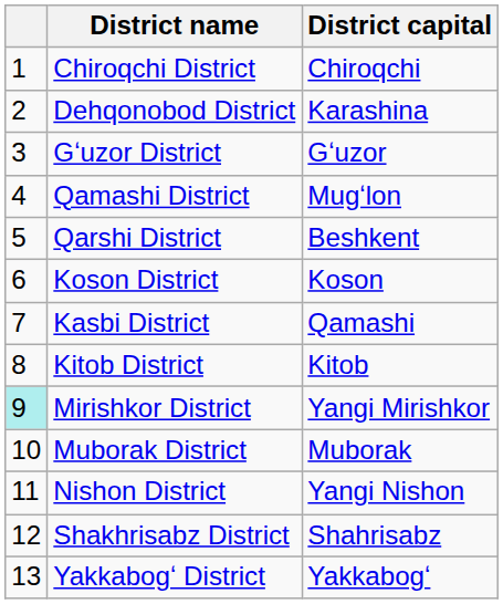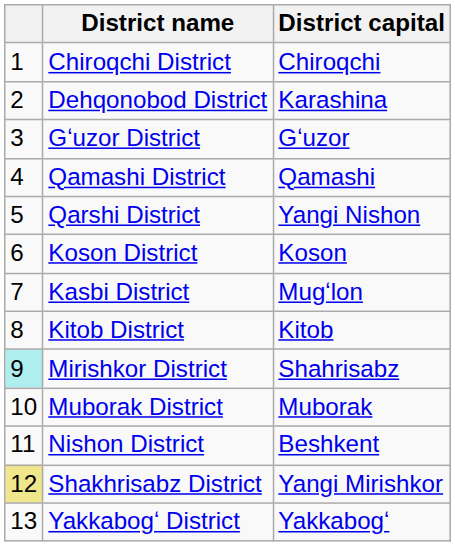Qamashi District | District capital: Mugʻlon -> Qamashi
Qarshi District | District capital: Beshkent -> Yangi Nishon
Kasbi District | District capital: Qamashi -> Mugʻlon
Mirishkor District | District capital: Yangi Mirishkor -> Shahrisabz
Nishon District | District capital: Yangi Nishon -> Beshkent
Shakhrisabz District | column 1: no background -> khaki background
Shakhrisabz District | District capital: Shahrisabz -> Yangi Mirishkor
